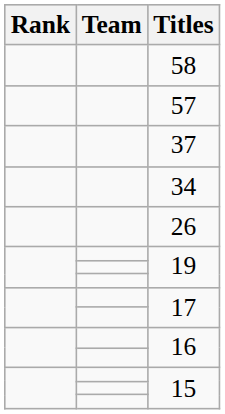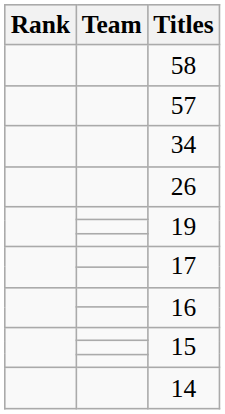- row: 37
+ row: 14
